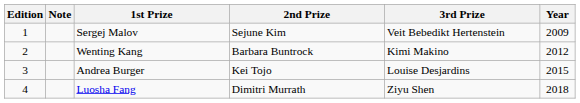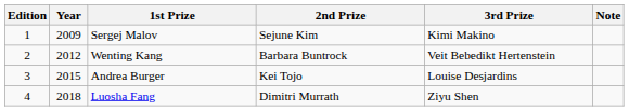columns swapped: Year <-> Note
Sergej Malov | 3rd Prize: Veit Bebedikt Hertenstein -> Kimi Makino
Wenting Kang | 3rd Prize: Kimi Makino -> Veit Bebedikt Hertenstein
